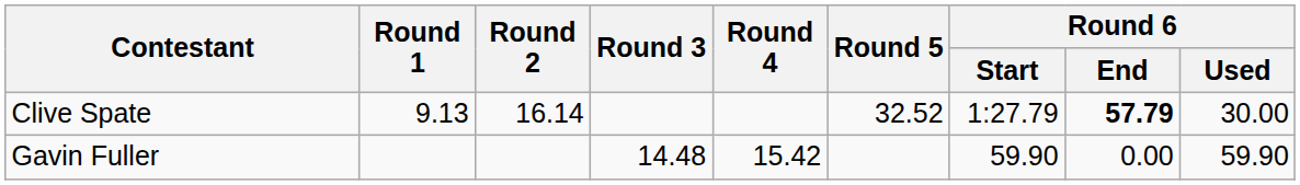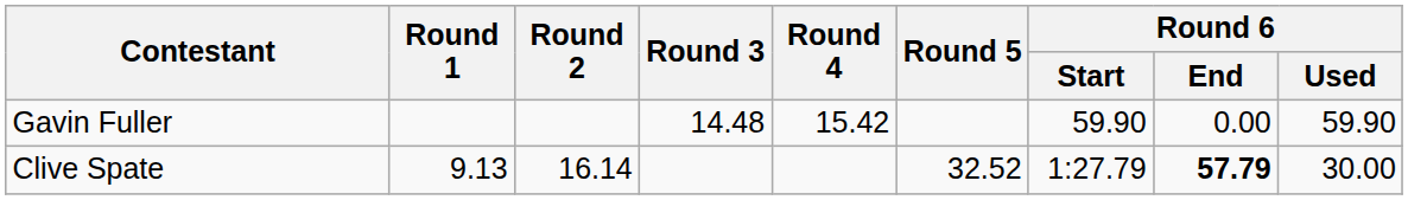rows swapped: Gavin Fuller <-> Clive Spate
